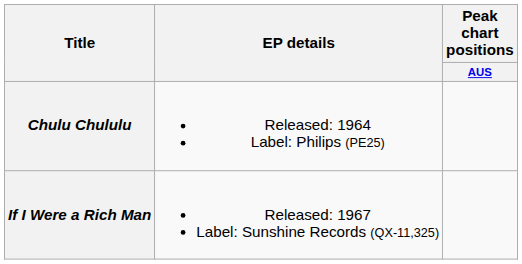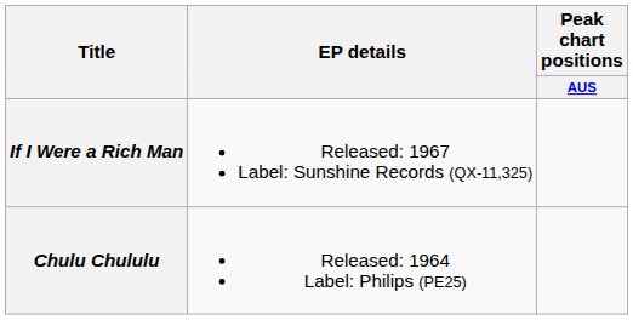rows swapped: Chulu Chululu <-> If I Were a Rich Man
